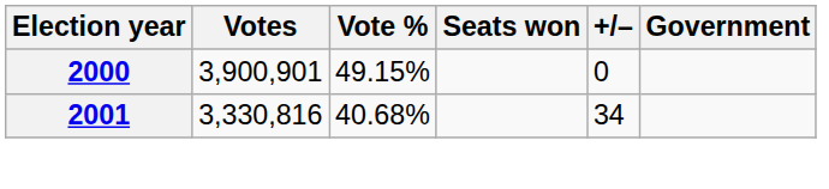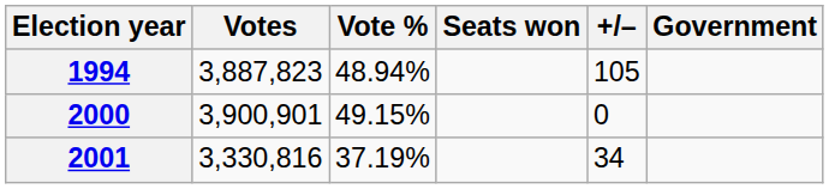+ row: 1994 | 3,887,823 | 48.94% | 105
2001 | Vote %: 40.68% -> 37.19%
